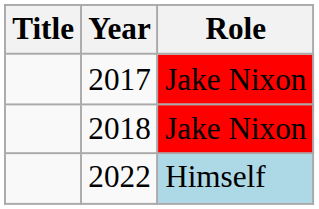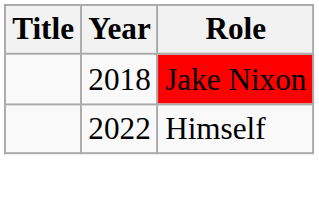- row: 2017 | Jake Nixon
2022 | Role: lightblue background -> no background
